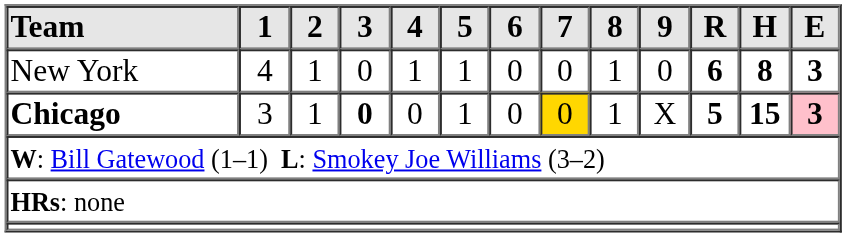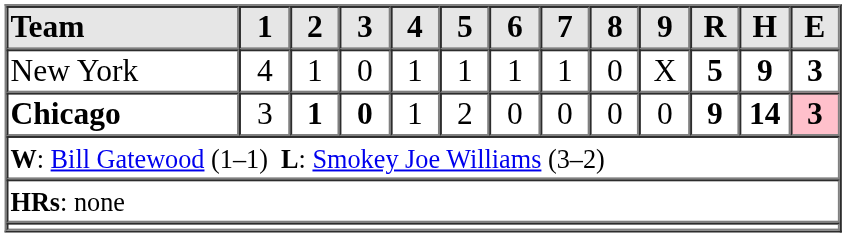New York | 6: 0 -> 1
New York | 7: 0 -> 1
New York | 8: 1 -> 0
New York | 9: 0 -> X
New York | R: 6 -> 5
New York | H: 8 -> 9
Chicago | 2: normal -> bold
Chicago | 4: 0 -> 1
Chicago | 5: 1 -> 2
Chicago | 7: gold background -> no background
Chicago | 8: 1 -> 0
Chicago | 9: X -> 0
Chicago | R: 5 -> 9
Chicago | H: 15 -> 14
